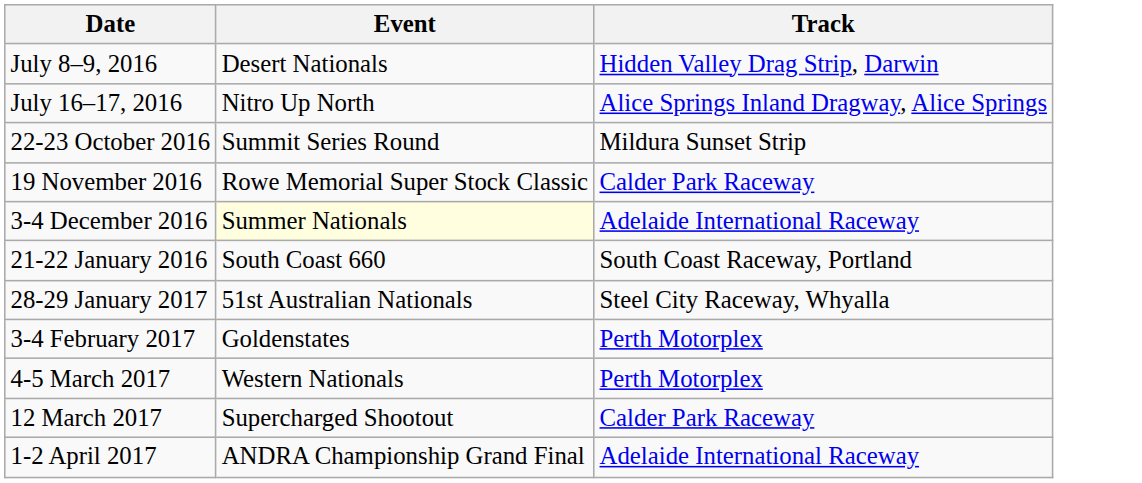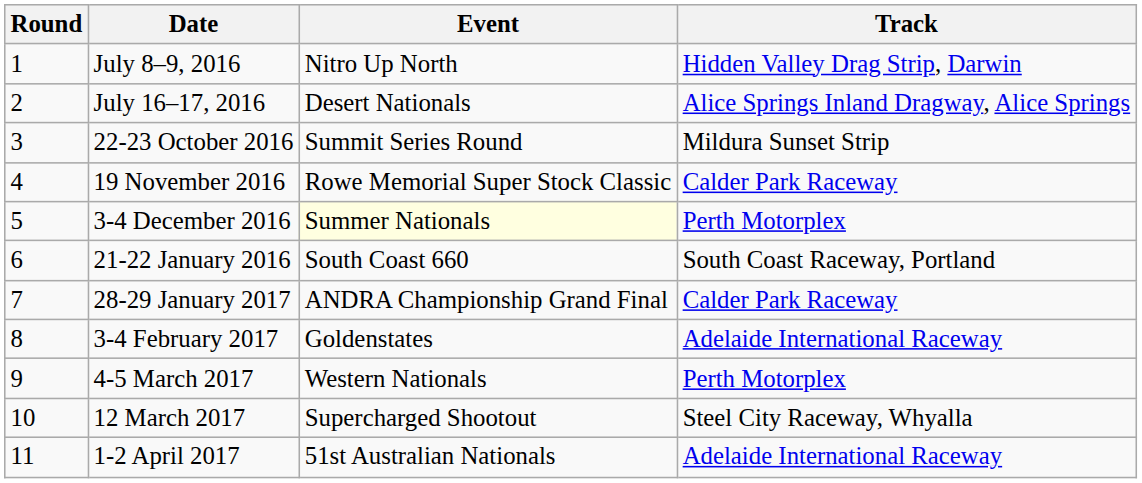+ column: Round | 1 | 2 | 3 | 4 | 5 | 6 | 7 | 8 | 9 | 10 | 11
July 8–9, 2016 | Event: Desert Nationals -> Nitro Up North
July 16–17, 2016 | Event: Nitro Up North -> Desert Nationals
3-4 December 2016 | Track: Adelaide International Raceway -> Perth Motorplex
28-29 January 2017 | Event: 51st Australian Nationals -> ANDRA Championship Grand Final
28-29 January 2017 | Track: Steel City Raceway, Whyalla -> Calder Park Raceway
3-4 February 2017 | Track: Perth Motorplex -> Adelaide International Raceway
12 March 2017 | Track: Calder Park Raceway -> Steel City Raceway, Whyalla
1-2 April 2017 | Event: ANDRA Championship Grand Final -> 51st Australian Nationals
